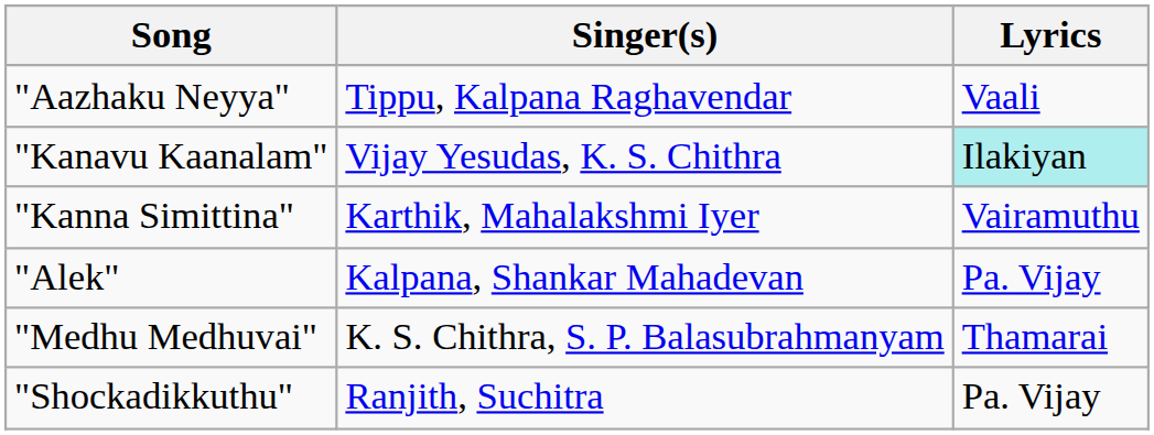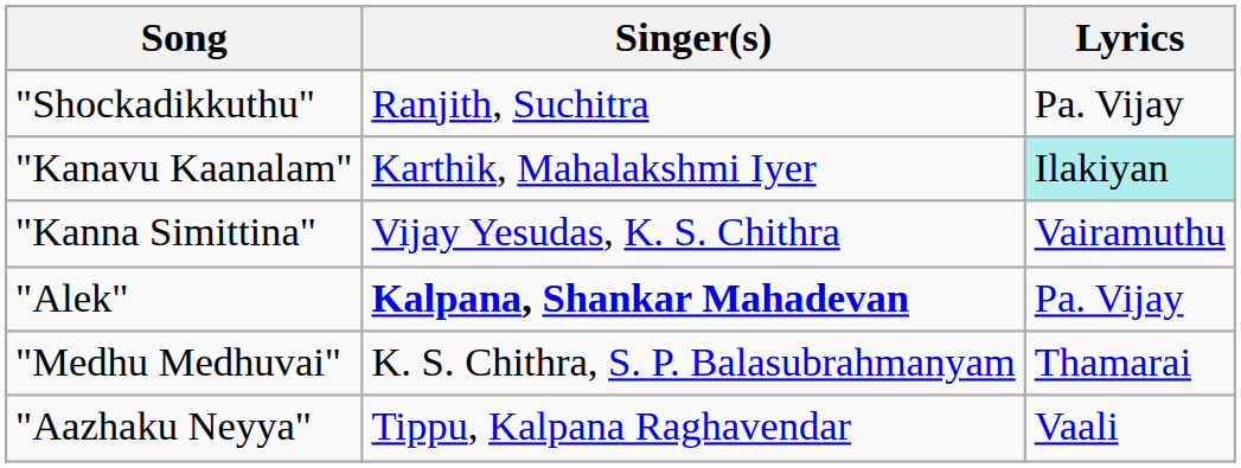rows swapped: "Aazhaku Neyya" <-> "Shockadikkuthu"
"Kanavu Kaanalam" | Singer(s): Vijay Yesudas, K. S. Chithra -> Karthik, Mahalakshmi Iyer
"Kanna Simittina" | Singer(s): Karthik, Mahalakshmi Iyer -> Vijay Yesudas, K. S. Chithra
"Alek" | Singer(s): normal -> bold
